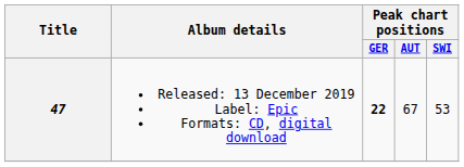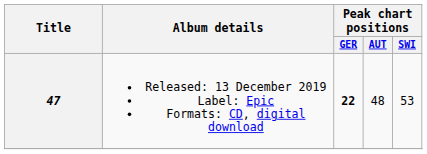47 | Peak chart positions / AUT: 67 -> 48
